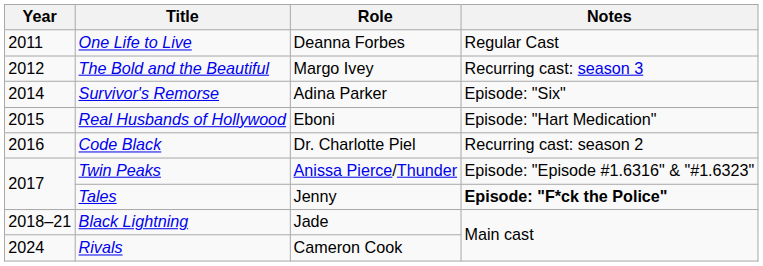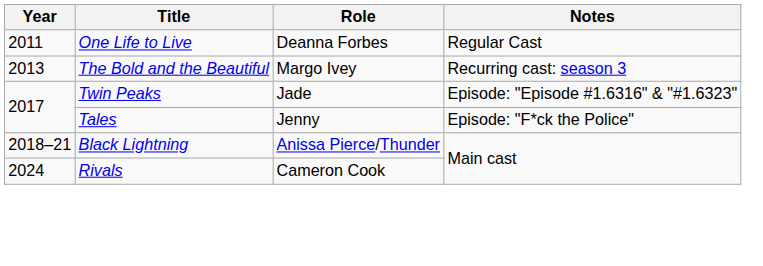The Bold and the Beautiful | Year: 2012 -> 2013
- row: 2014 | Survivor's Remorse | Adina Parker | Episode: "Six"
- row: 2015 | Real Husbands of Hollywood | Eboni | Episode: "Hart Medication"
- row: 2016 | Code Black | Dr. Charlotte Piel | Recurring cast: season 2
Twin Peaks | Role: Anissa Pierce/Thunder -> Jade
Tales | Notes: bold -> normal
Black Lightning | Role: Jade -> Anissa Pierce/Thunder
